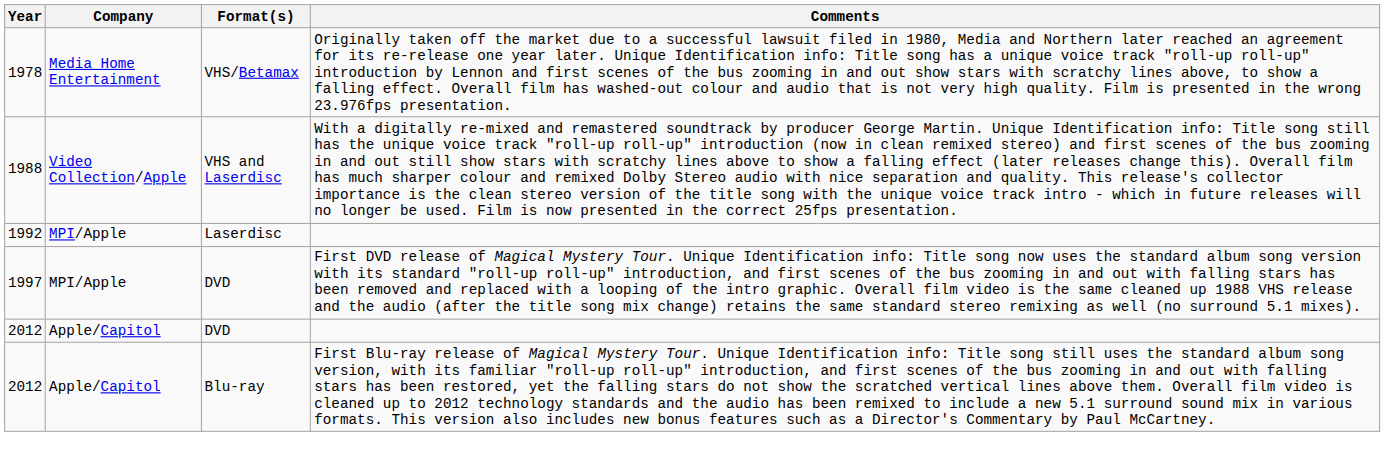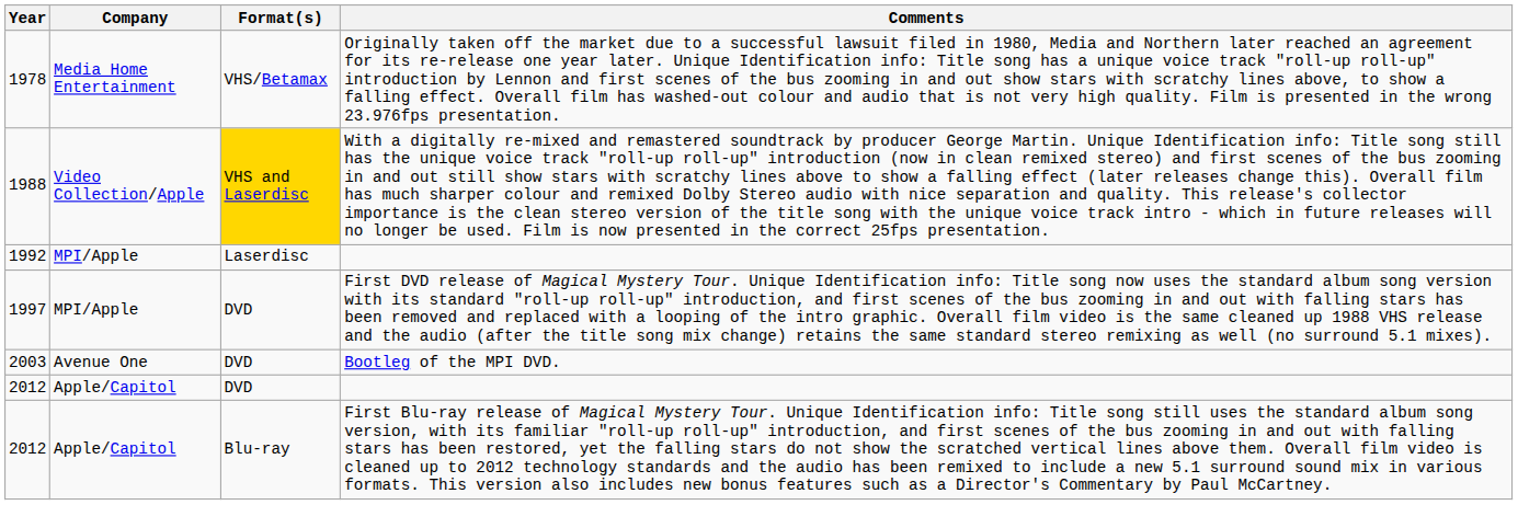1988 | Format(s): no background -> gold background
+ row: 2003 | Avenue One | DVD | Bootleg of the MPI DVD.
